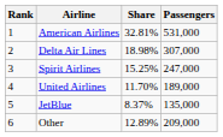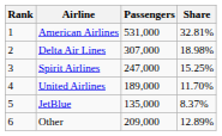columns swapped: Passengers <-> Share
